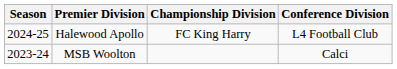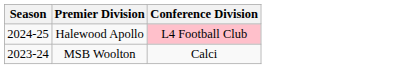- column: Championship Division | FC King Harry
Halewood Apollo | Conference Division: no background -> pink background
